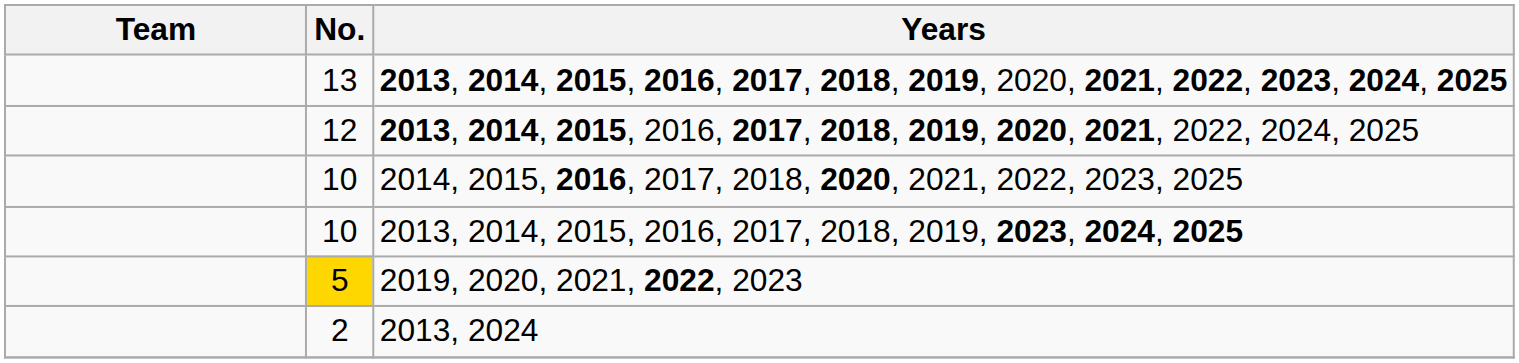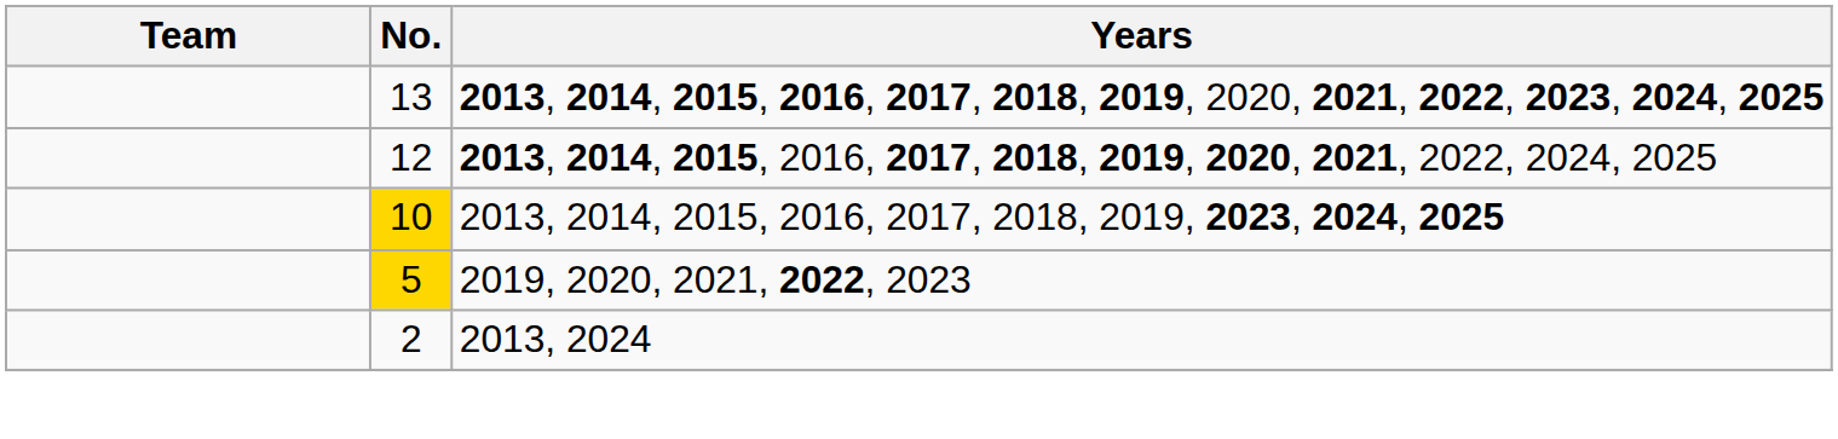- row: 10 | 2014, 2015, 2016, 2017, 2018, 2020, 2021, 2022, 2023, 2025
2013, 2014, 2015, 2016, 2017, 2018, 2019, 2023, 2024, 2025 | No.: no background -> gold background
